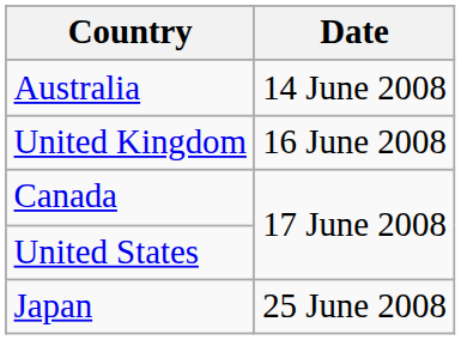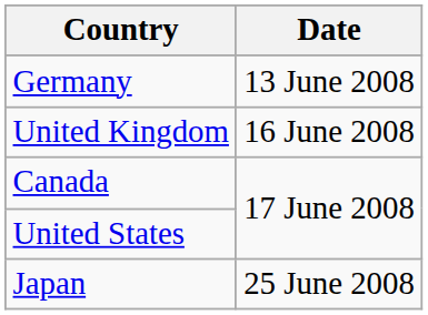+ row: Germany | 13 June 2008
- row: Australia | 14 June 2008
